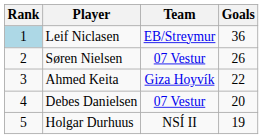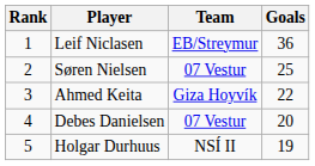Leif Niclasen | Rank: lightblue background -> no background
Søren Nielsen | Goals: 26 -> 25
